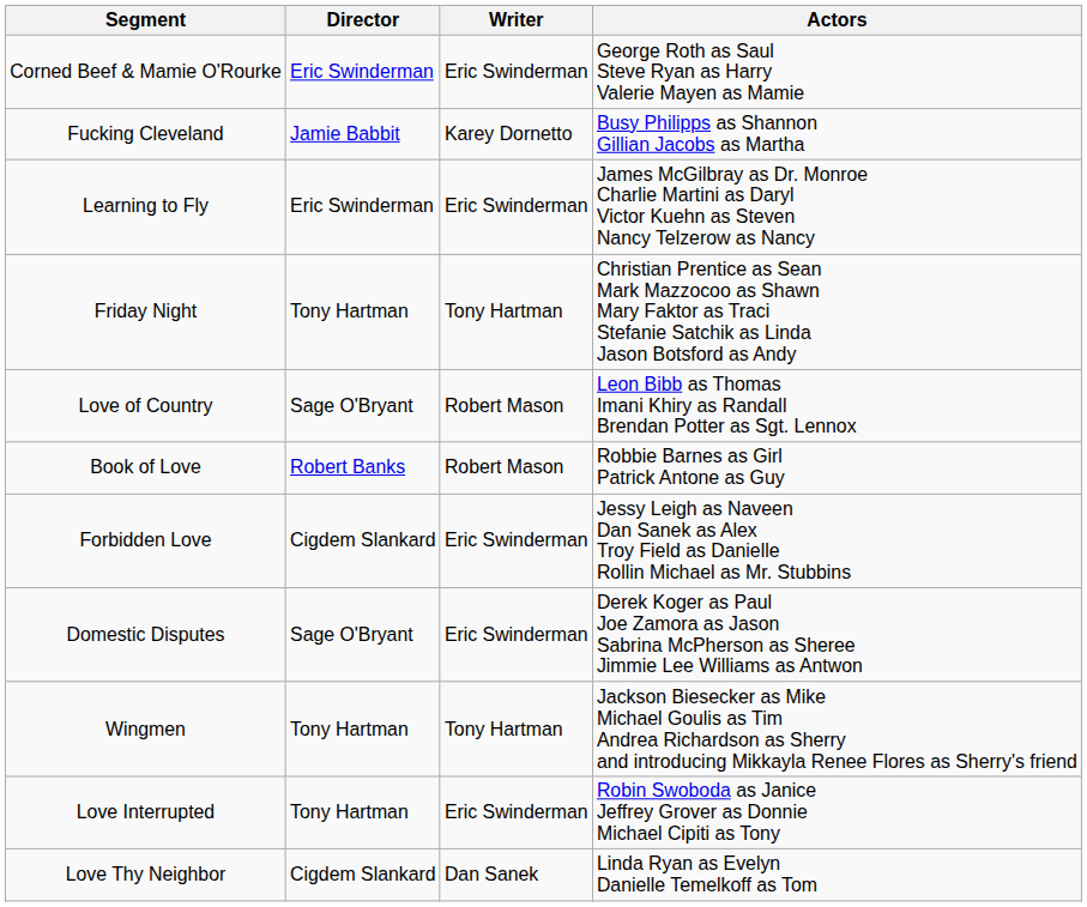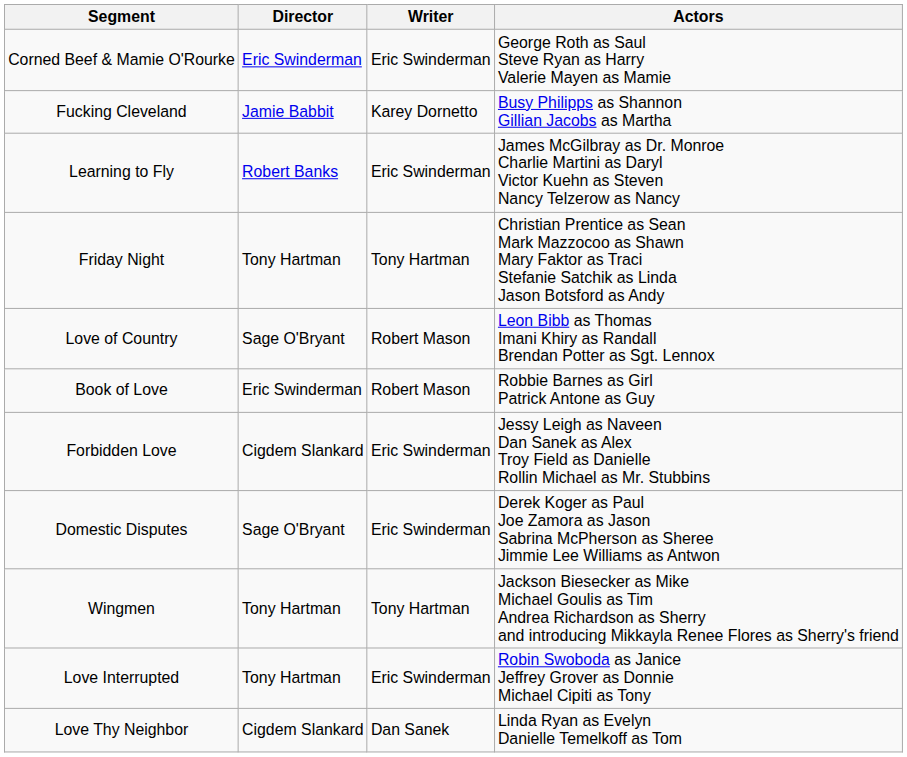Learning to Fly | Director: Eric Swinderman -> Robert Banks
Book of Love | Director: Robert Banks -> Eric Swinderman
